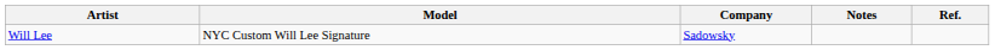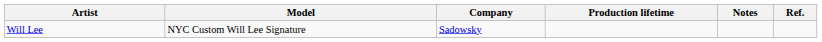+ column: Production lifetime
